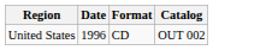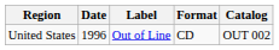+ column: Label | Out of Line
